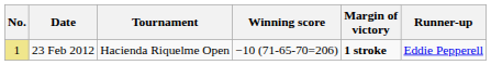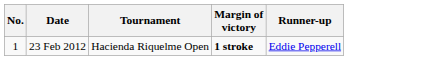- column: Winning score | −10 (71-65-70=206)
23 Feb 2012 | No.: khaki background -> no background
